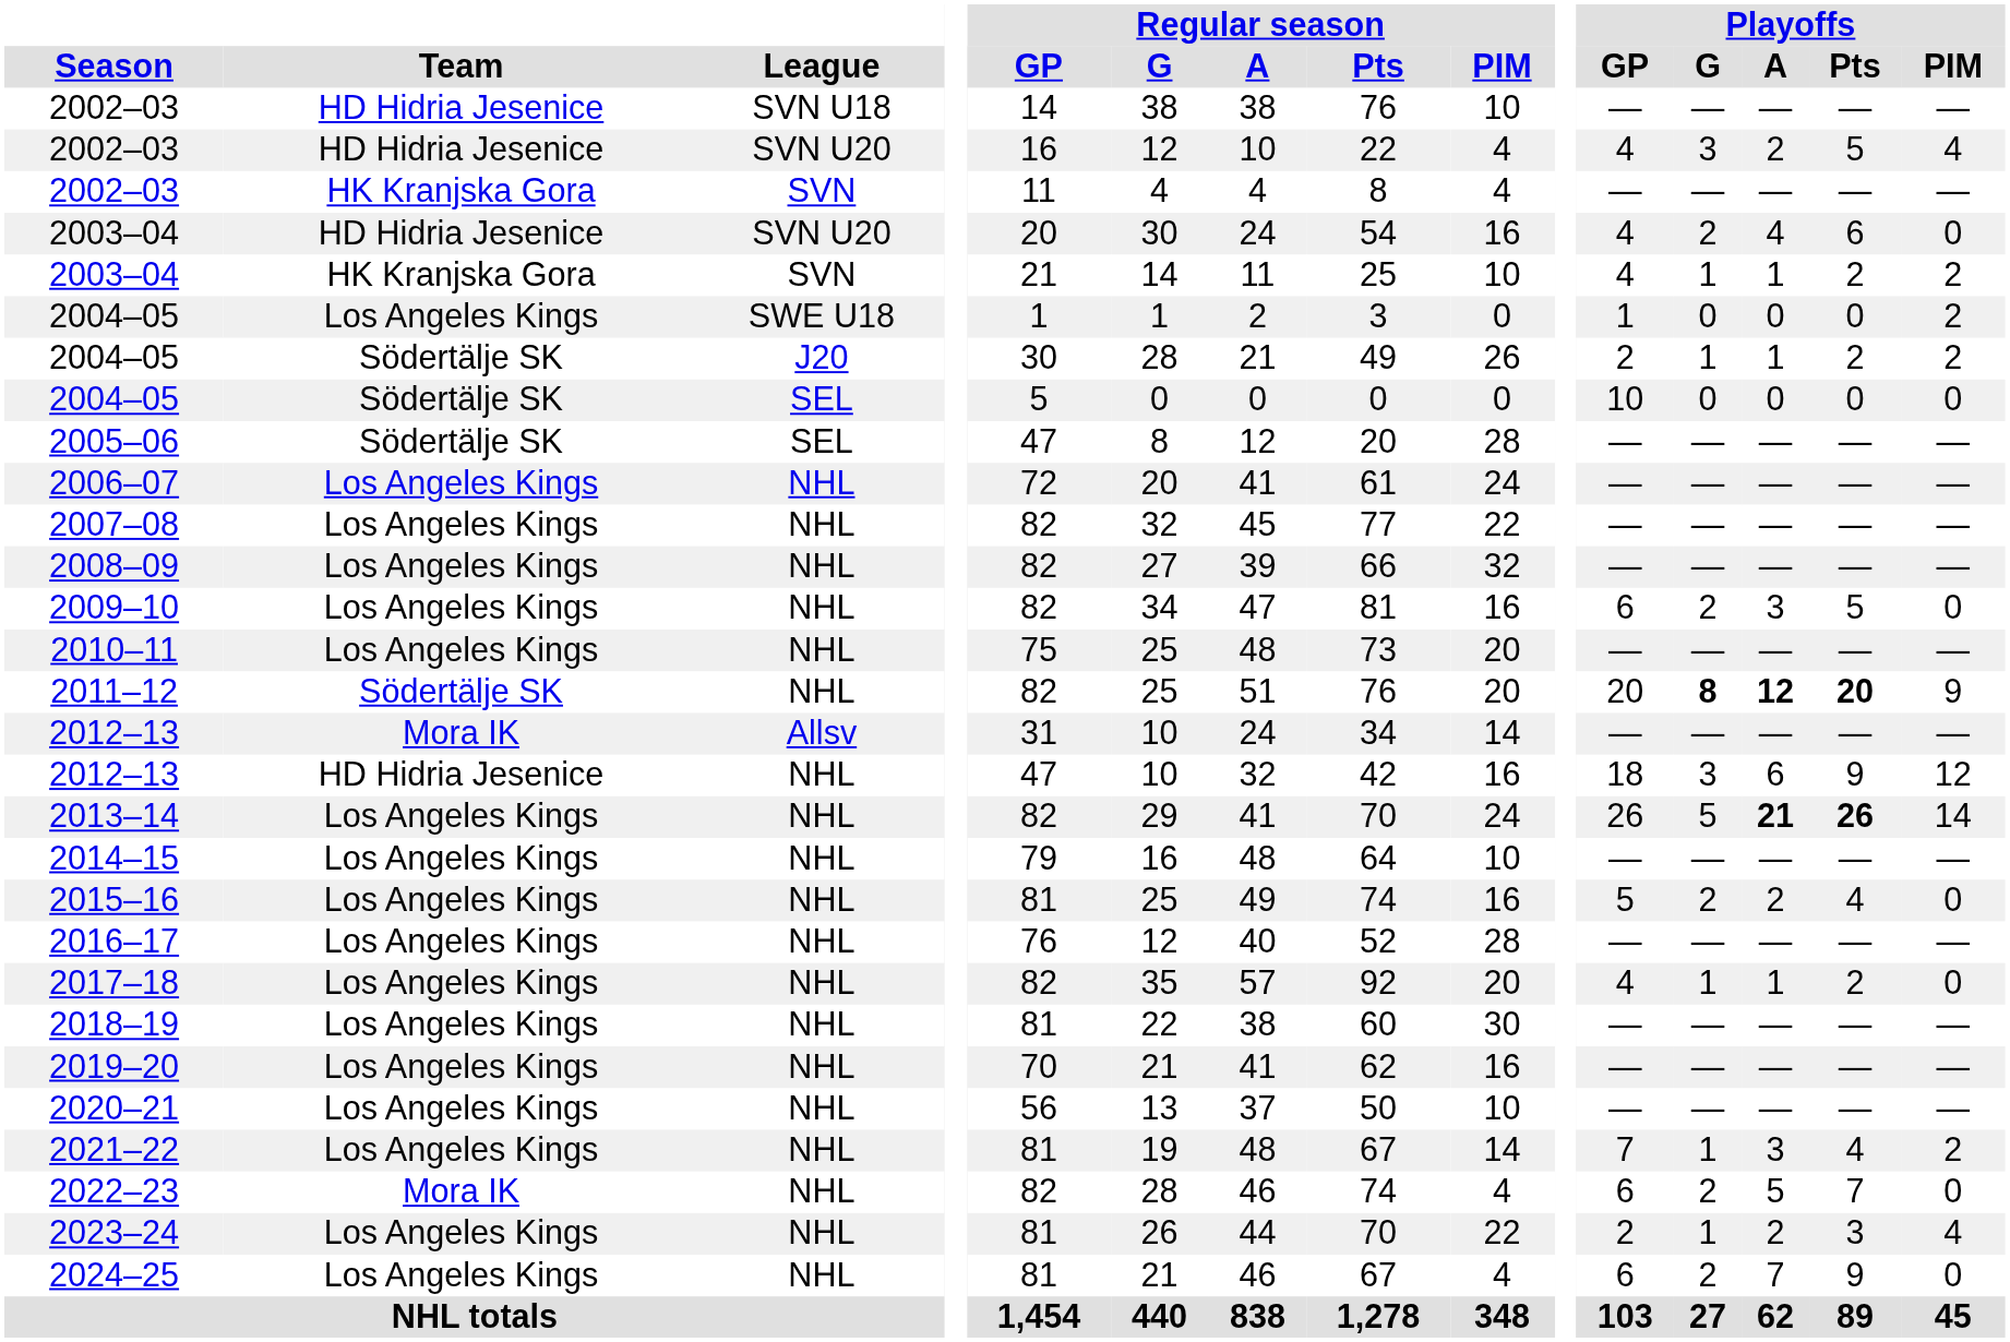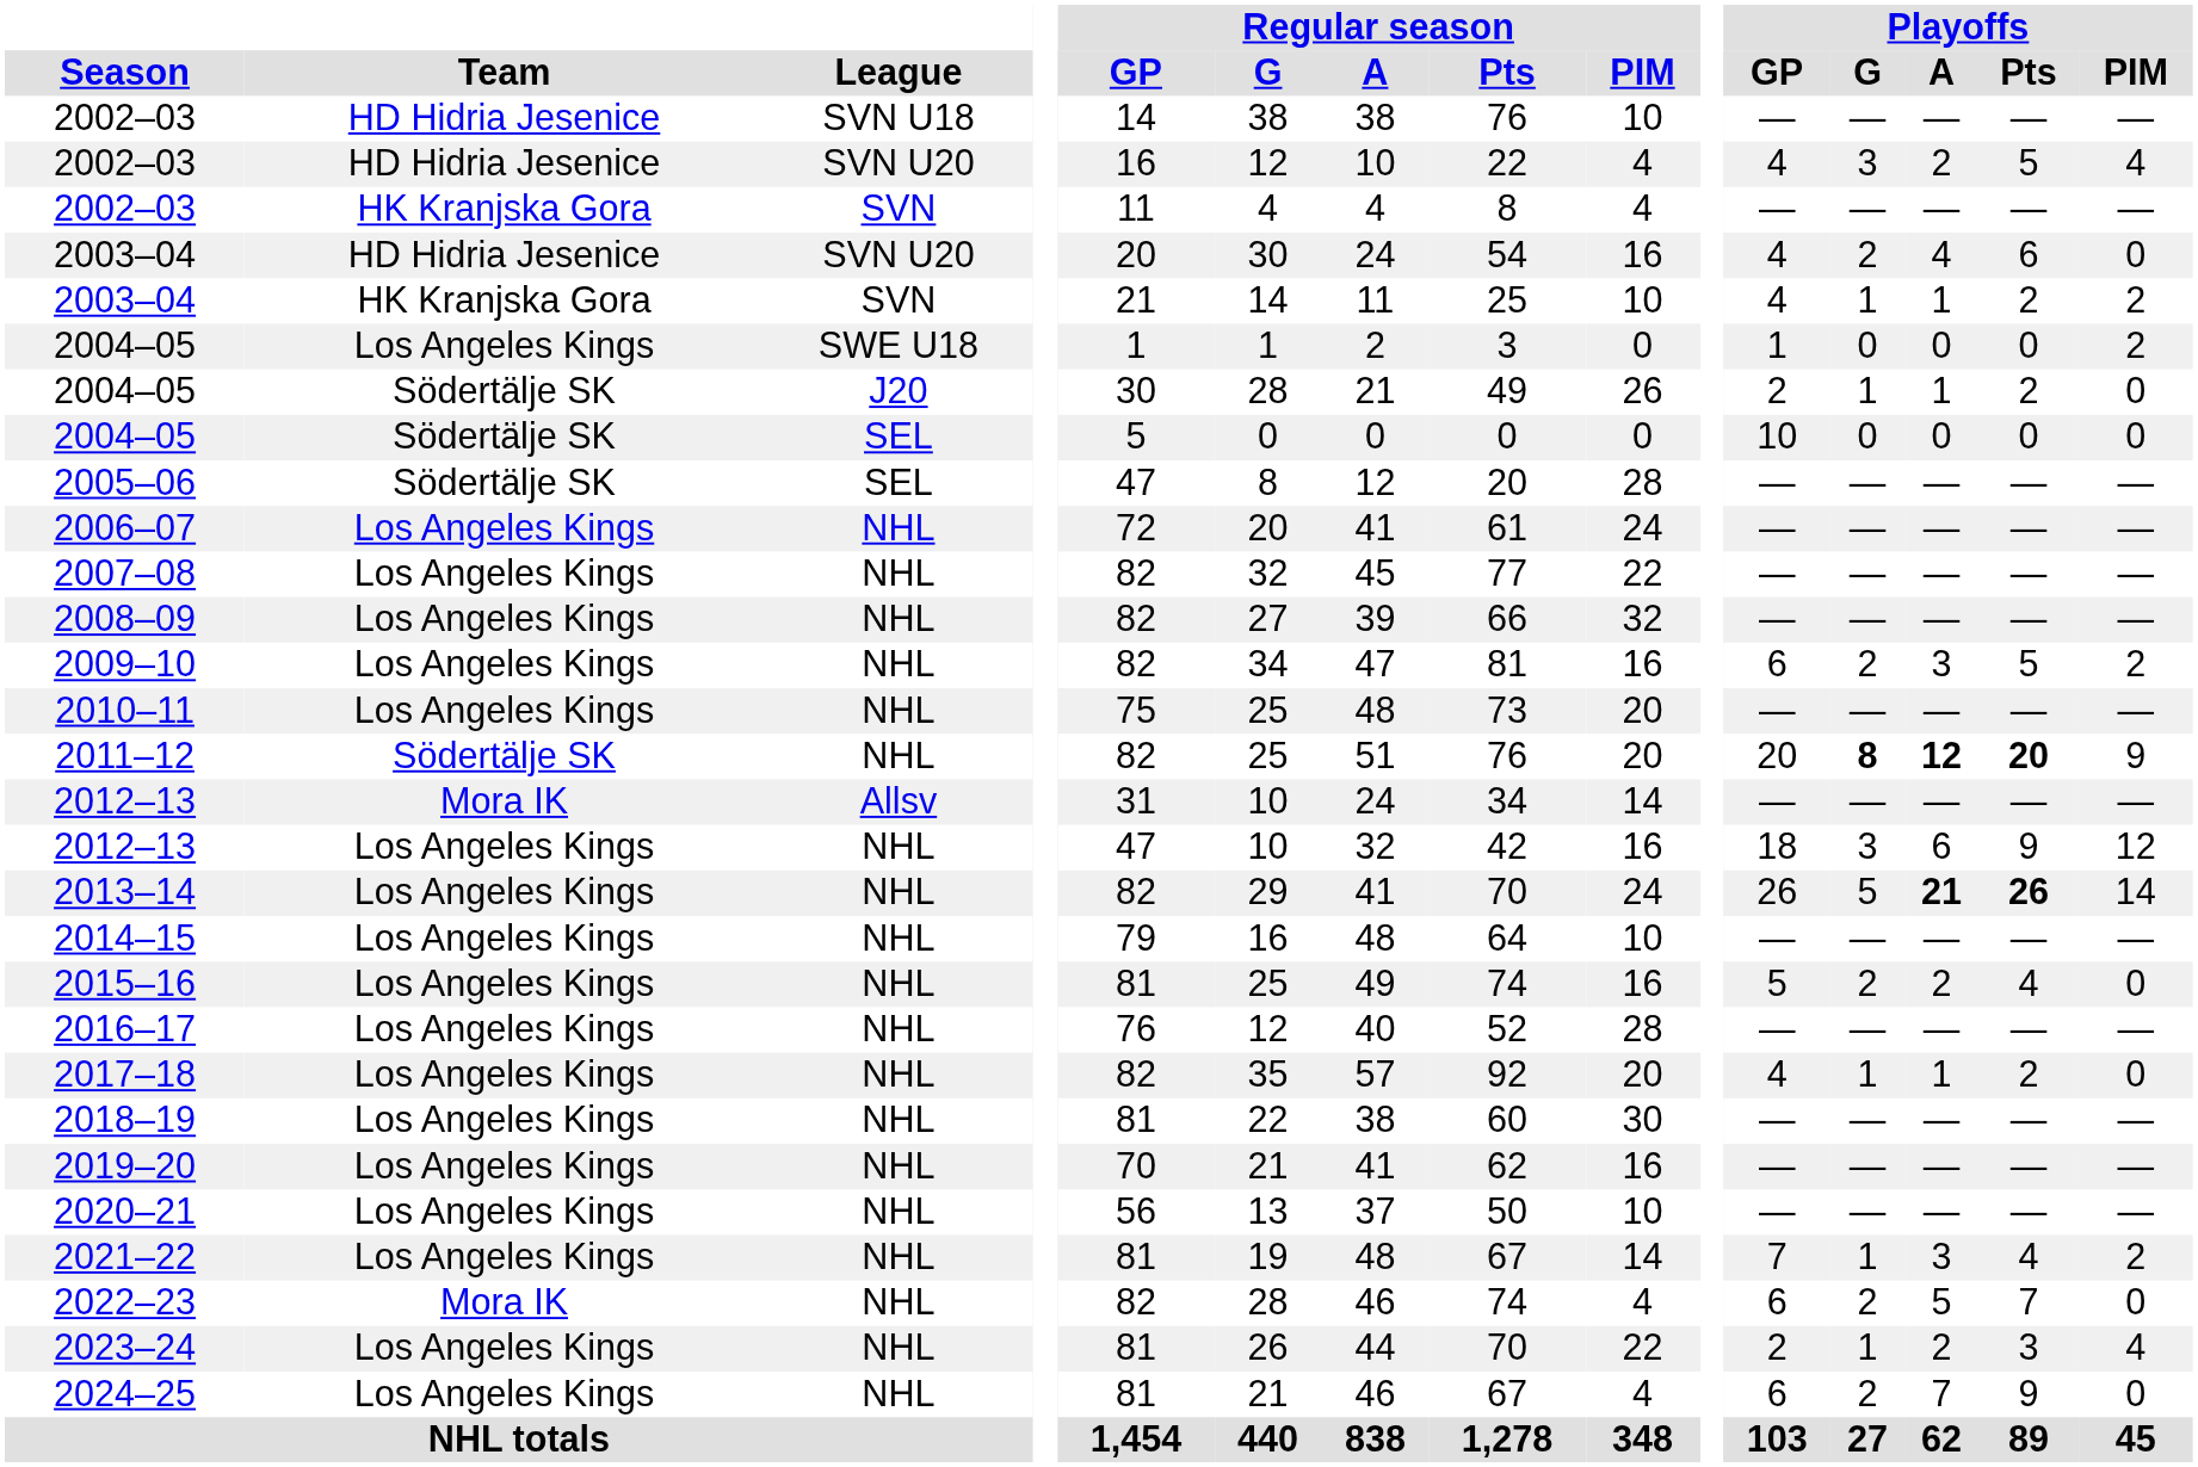2004–05 / J20 | Playoffs / PIM: 2 -> 0
2009–10 | Playoffs / PIM: 0 -> 2
2012–13 / NHL | Team: HD Hidria Jesenice -> Los Angeles Kings
